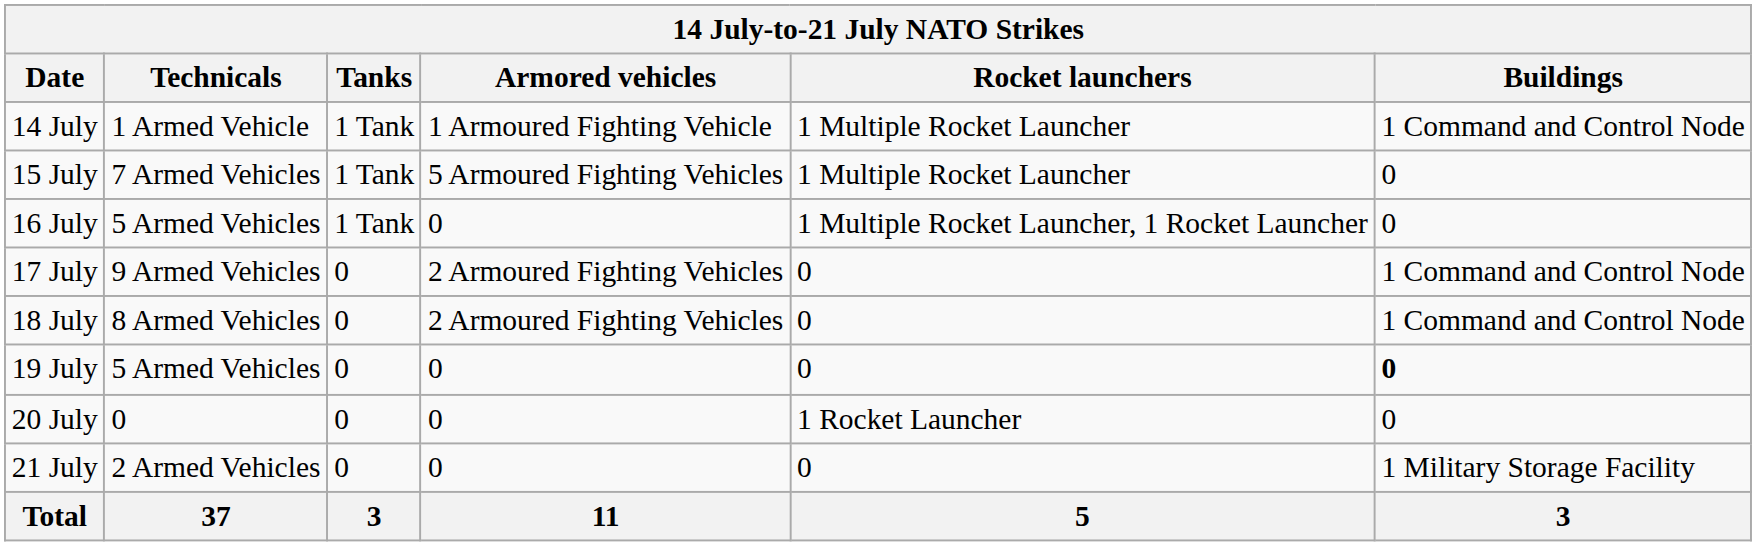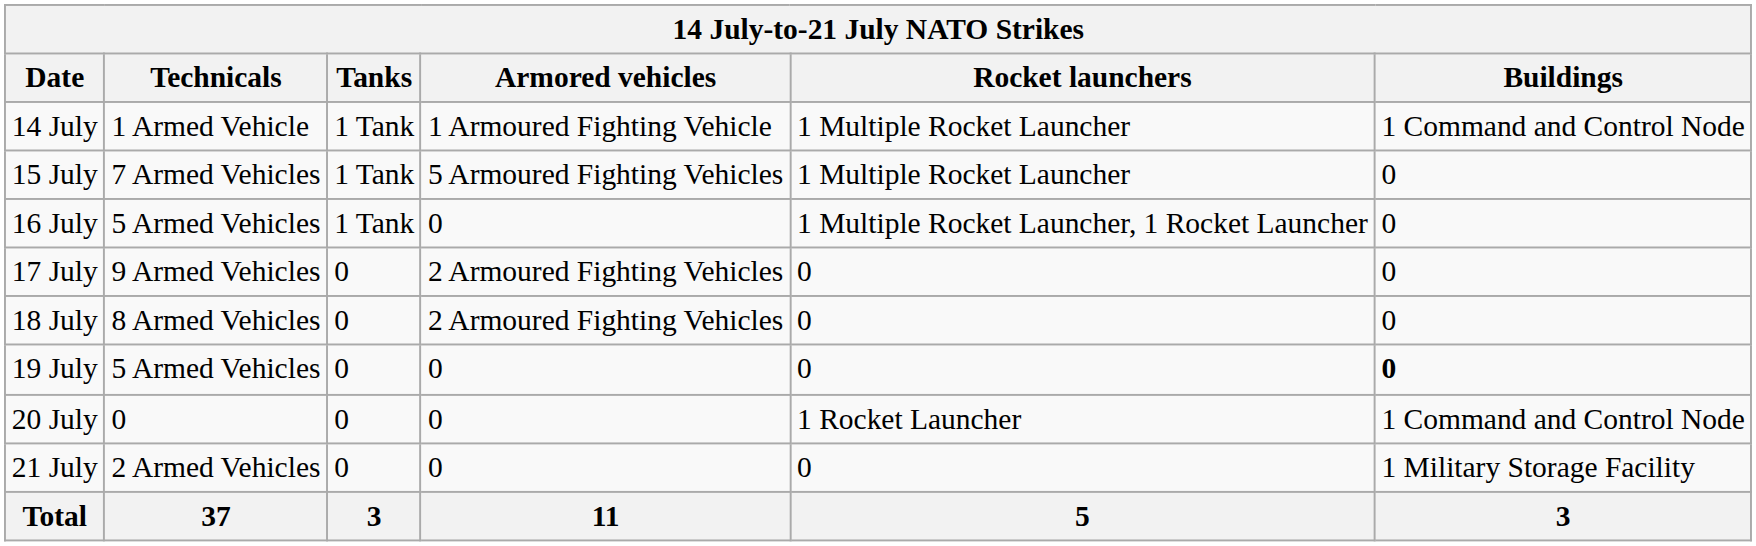17 July | Buildings: 1 Command and Control Node -> 0
18 July | Buildings: 1 Command and Control Node -> 0
20 July | Buildings: 0 -> 1 Command and Control Node
